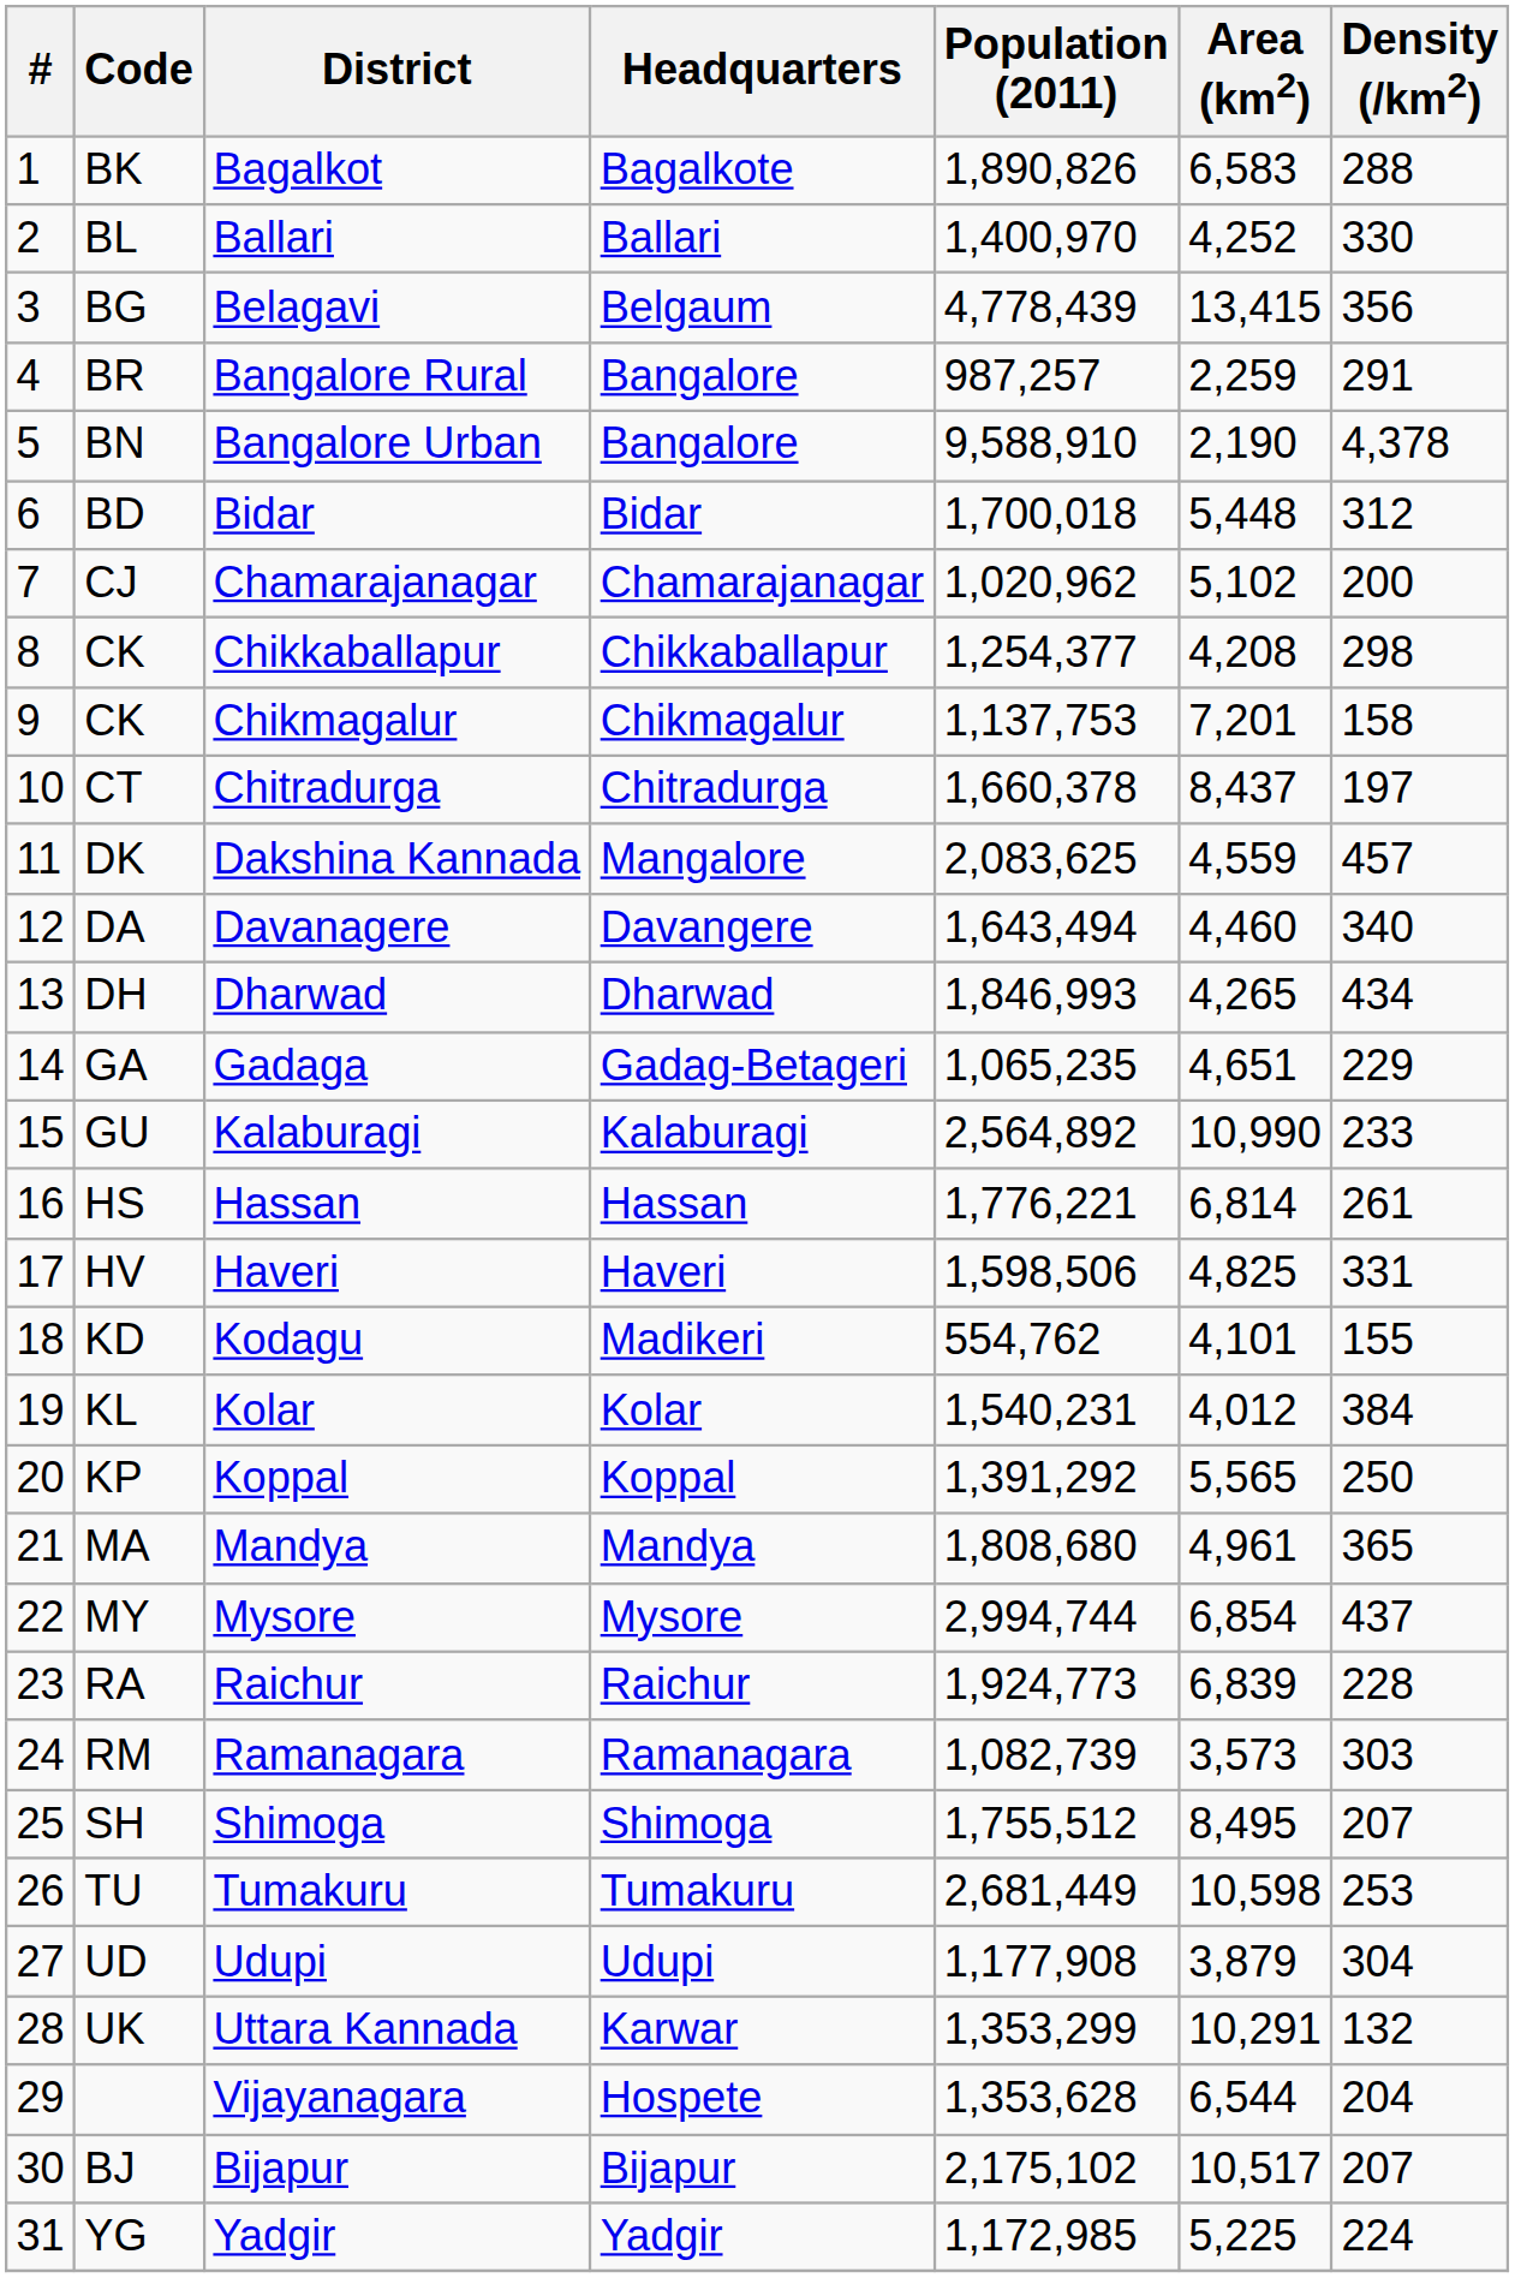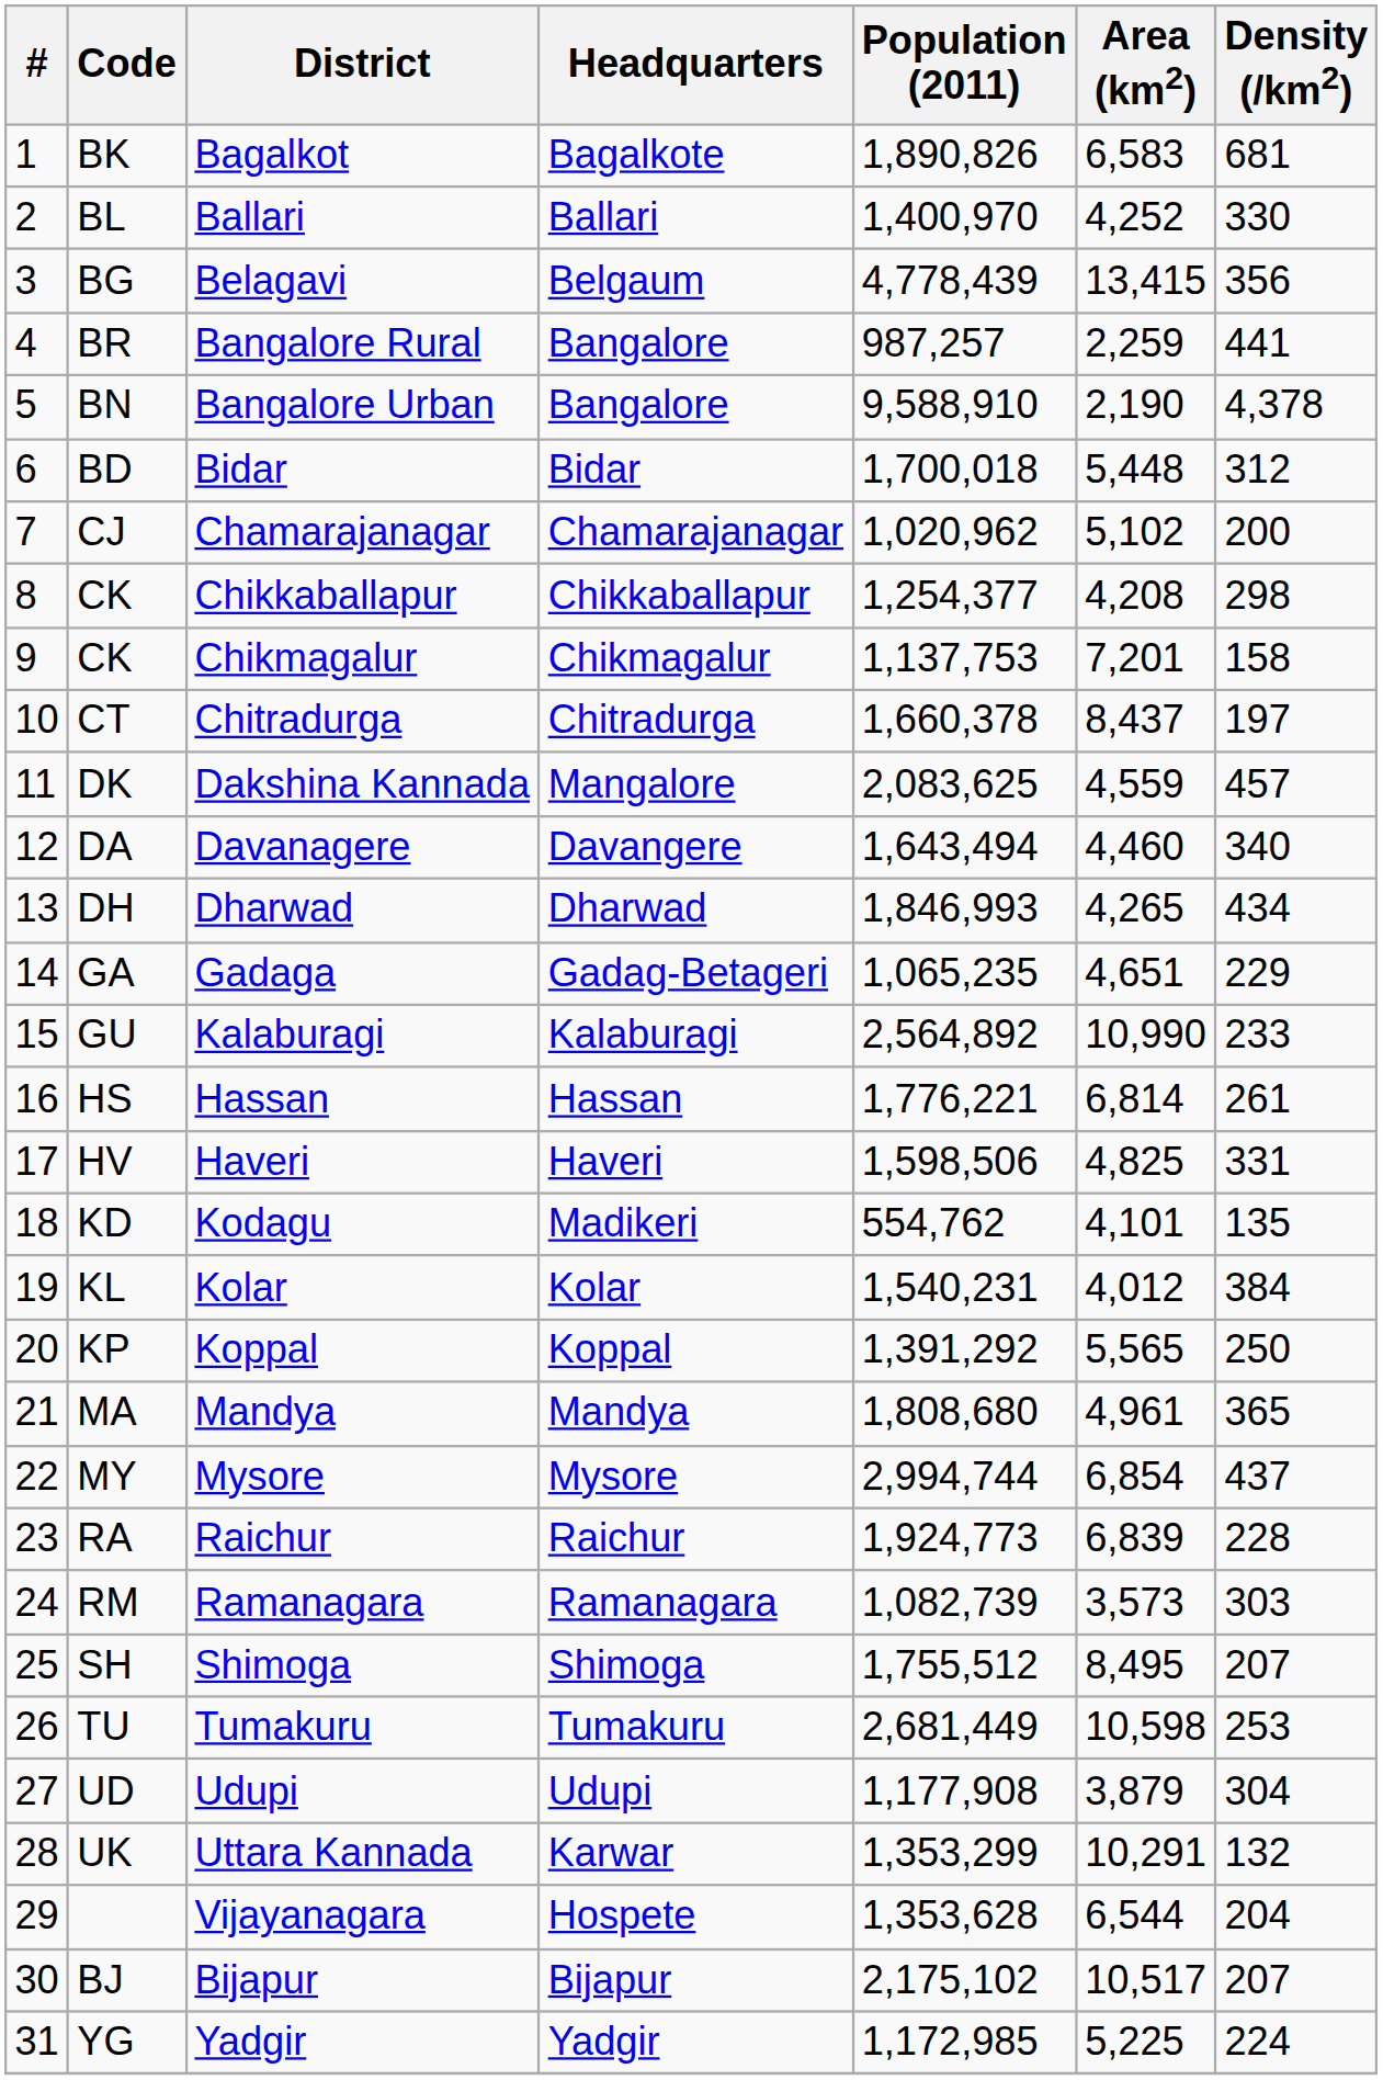Bagalkot | Density (/km2): 288 -> 681
Bangalore Rural | Density (/km2): 291 -> 441
Kodagu | Density (/km2): 155 -> 135
